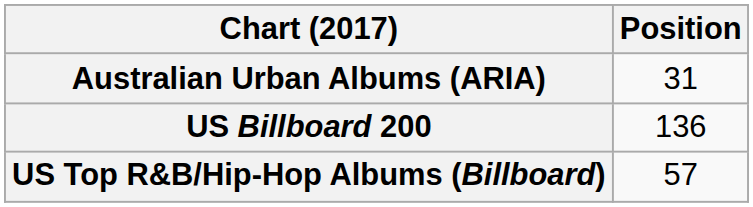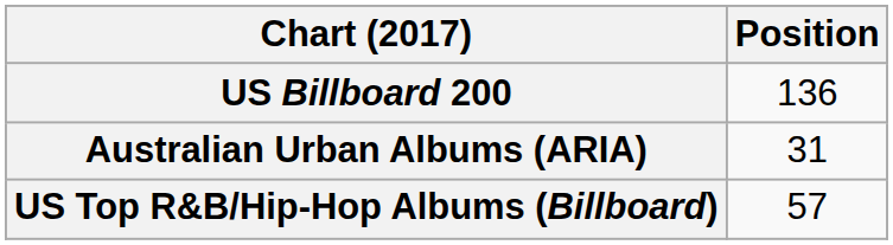rows swapped: Australian Urban Albums (ARIA) <-> US Billboard 200
